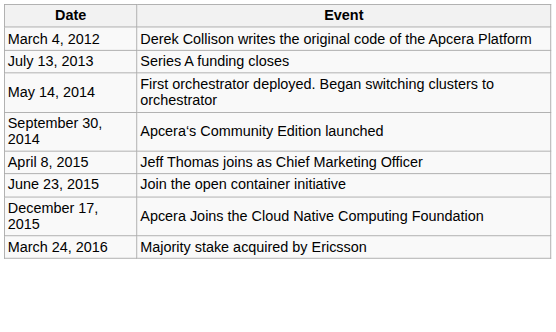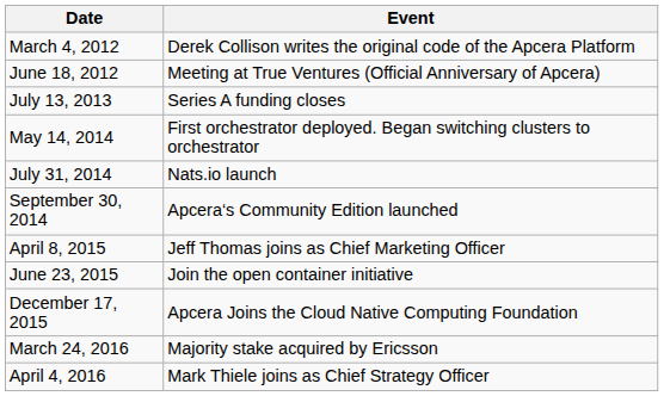+ row: June 18, 2012 | Meeting at True Ventures (Official Anniversary of Apcera)
+ row: July 31, 2014 | Nats.io launch
+ row: April 4, 2016 | Mark Thiele joins as Chief Strategy Officer
